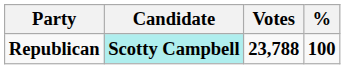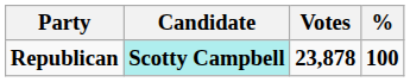Republican | Votes: 23,788 -> 23,878
